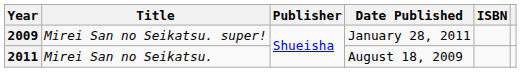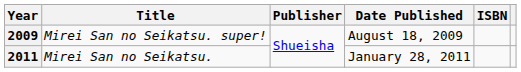2009 | Date Published: January 28, 2011 -> August 18, 2009
2011 | Date Published: August 18, 2009 -> January 28, 2011
